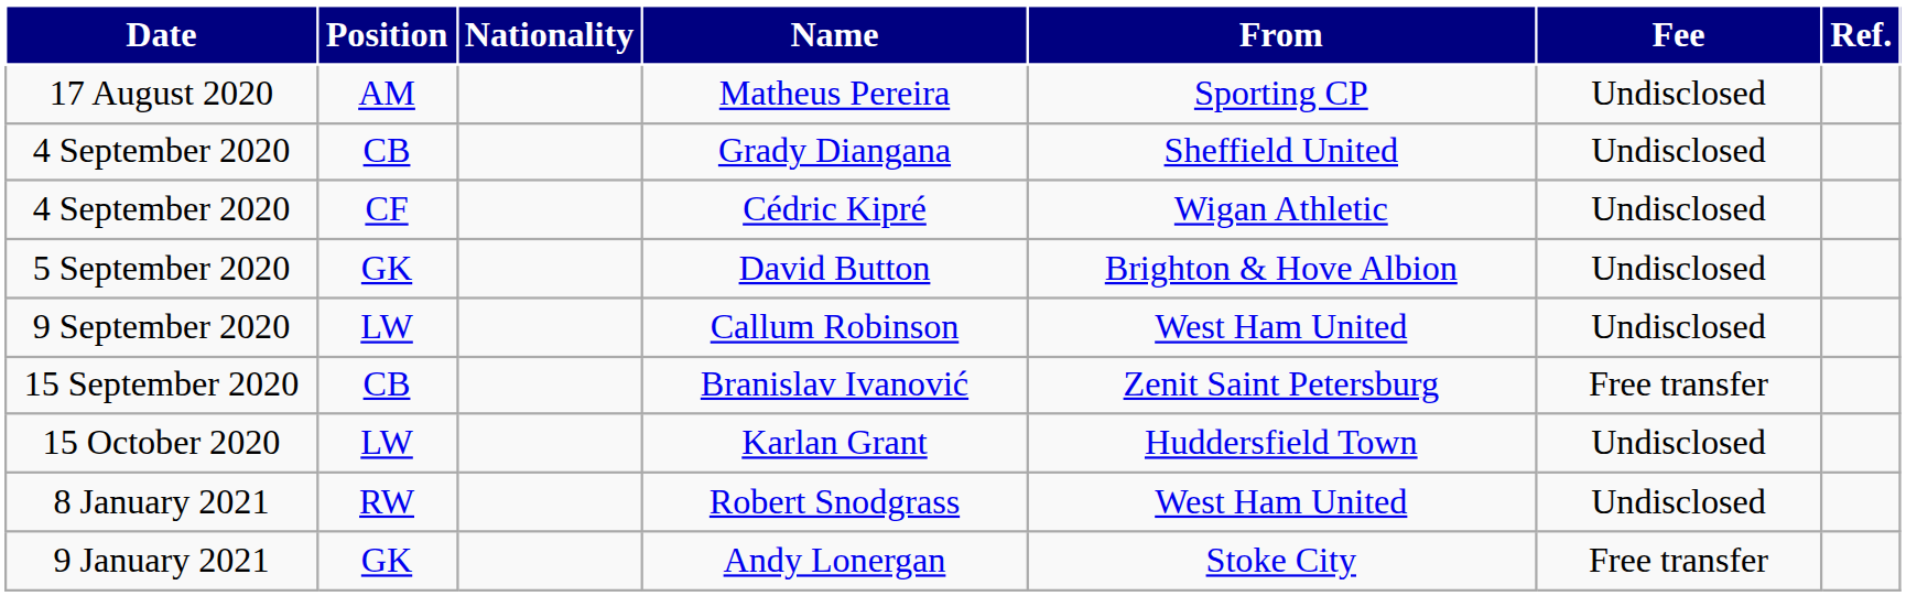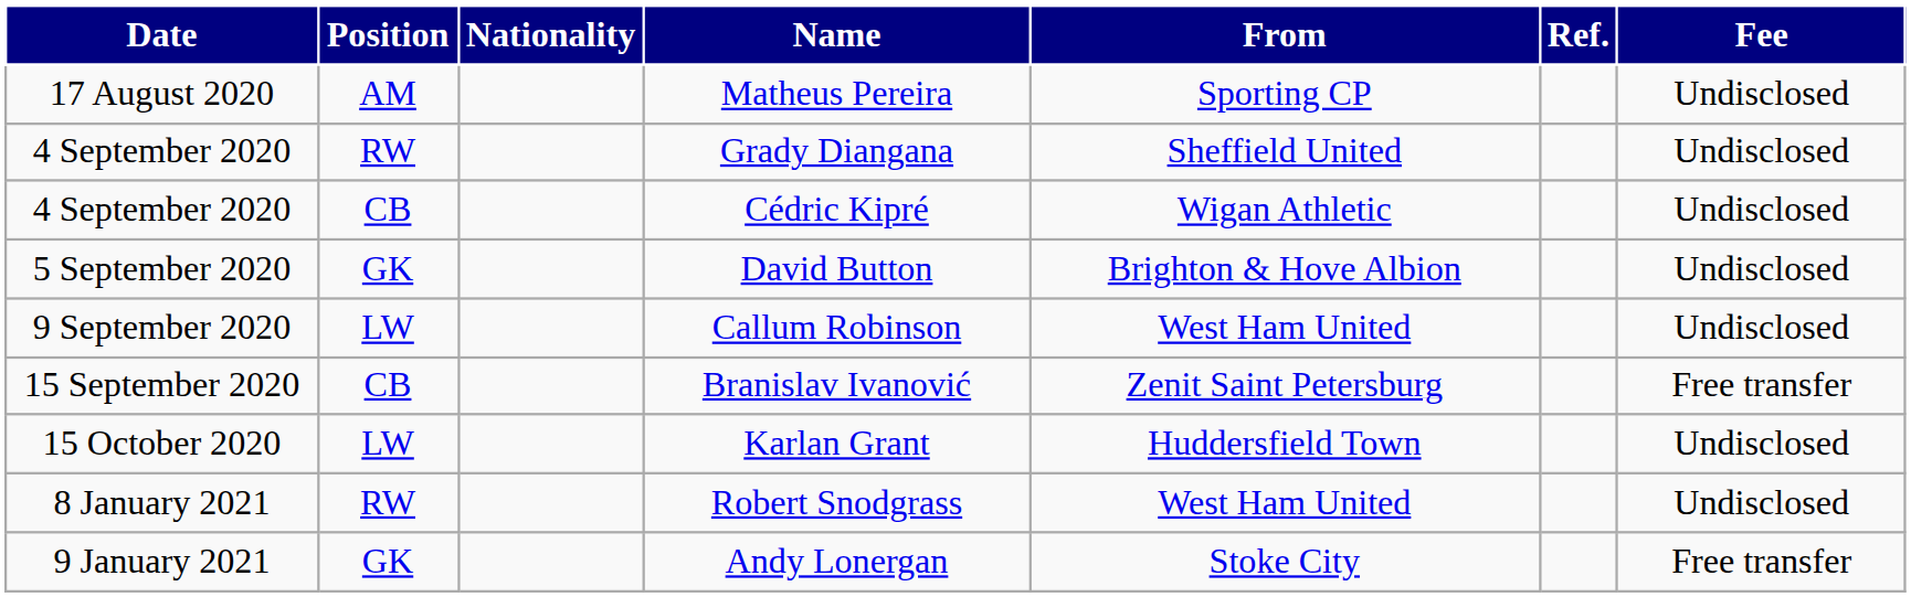columns swapped: Fee <-> Ref.
Grady Diangana | Position: CB -> RW
Cédric Kipré | Position: CF -> CB
